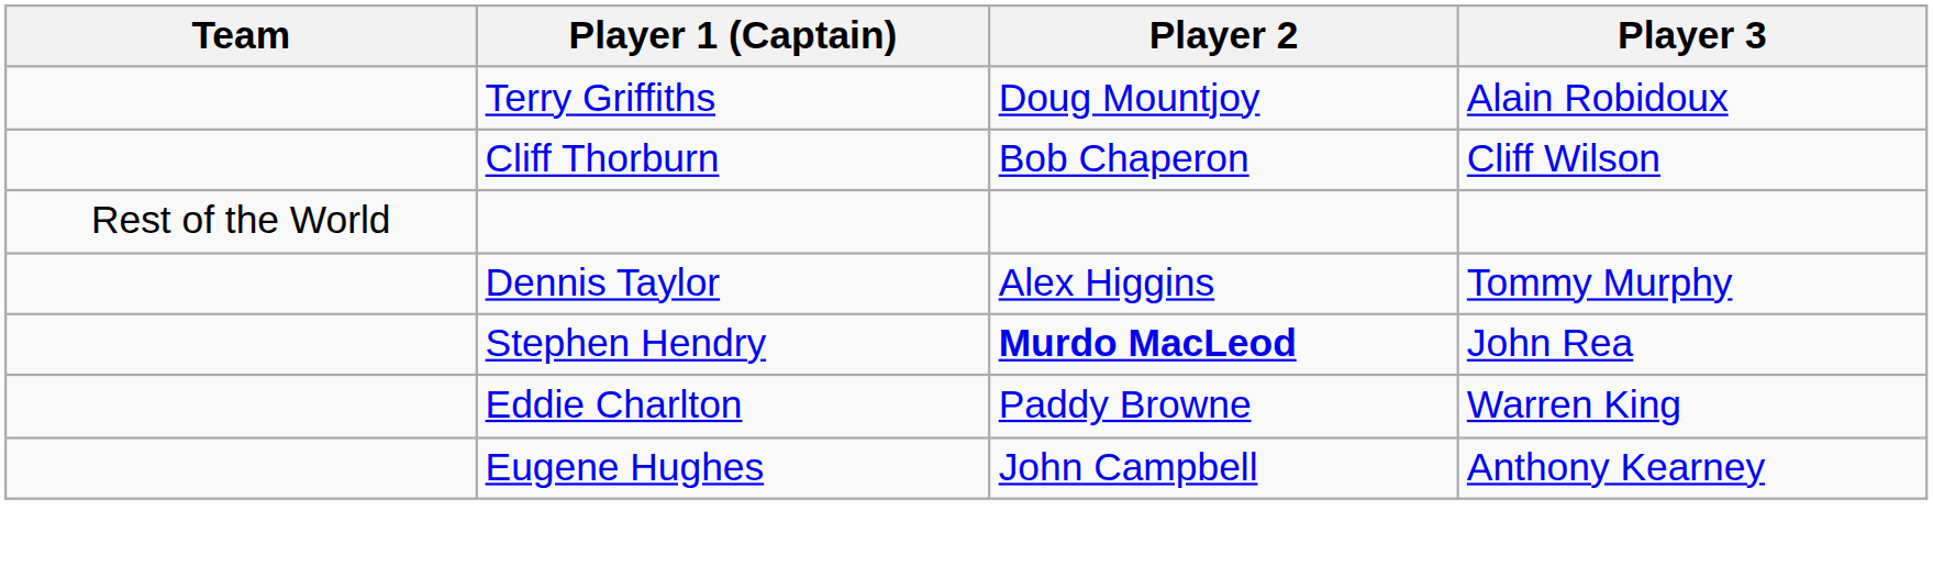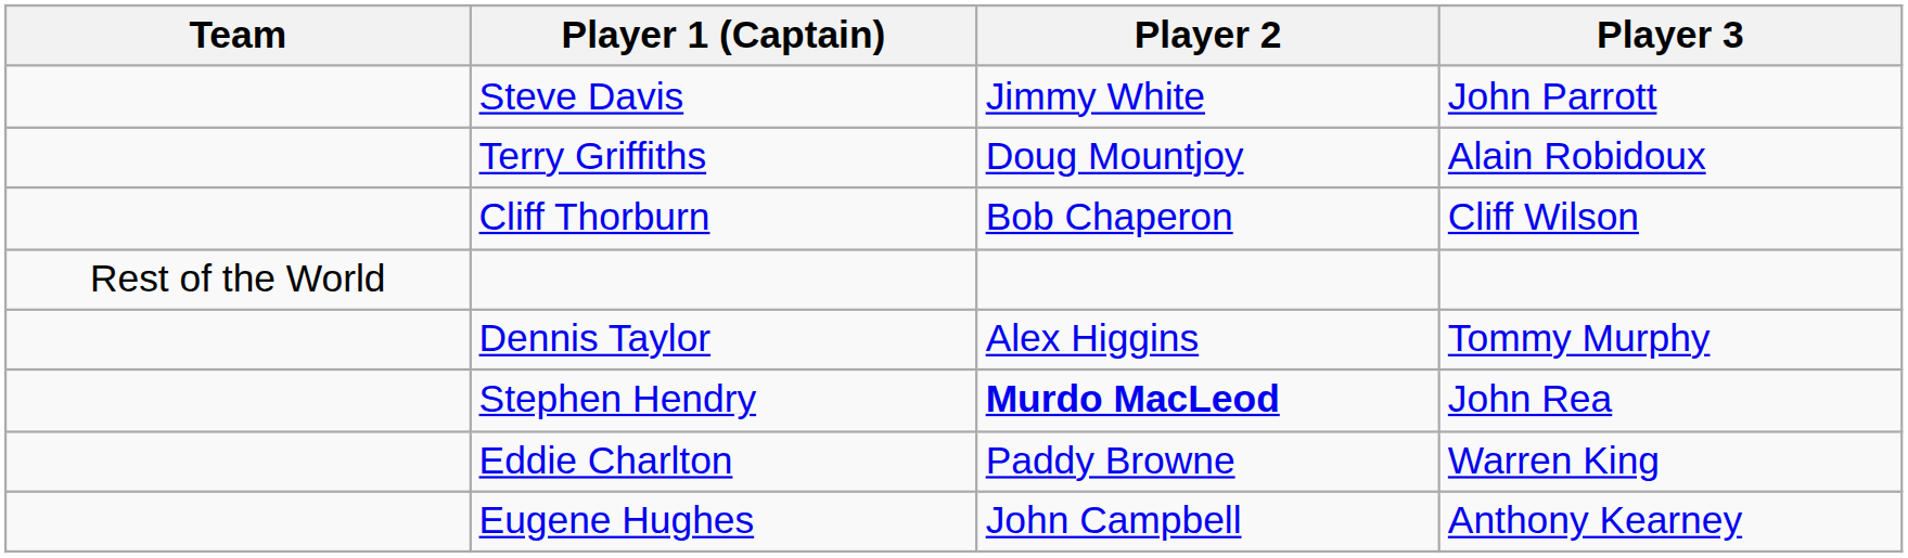+ row: Steve Davis | Jimmy White | John Parrott
